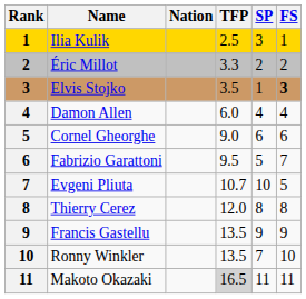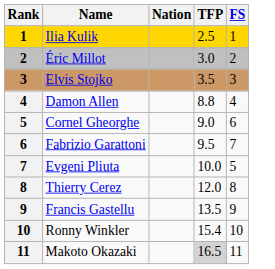- column: SP | 3 | 2 | 1 | 4 | 6 | 5 | 10 | 8 | 9 | 7 | 11
Éric Millot | TFP: 3.3 -> 3.0
Elvis Stojko | FS: bold -> normal
Damon Allen | TFP: 6.0 -> 8.8
Evgeni Pliuta | TFP: 10.7 -> 10.0
Ronny Winkler | TFP: 13.5 -> 15.4
